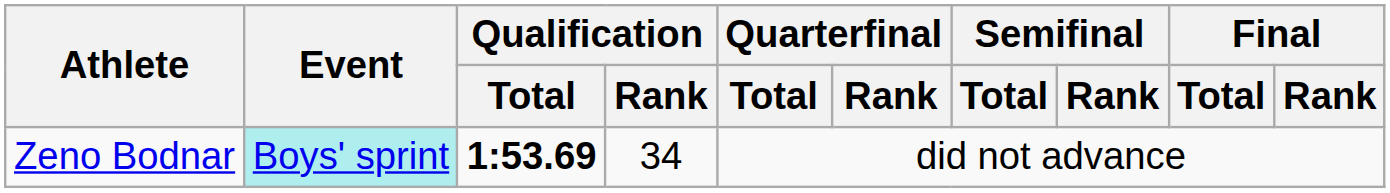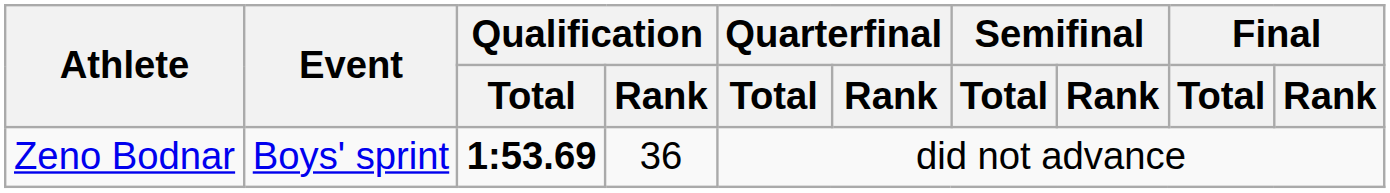Zeno Bodnar | Event: paleturquoise background -> no background
Zeno Bodnar | Qualification / Rank: 34 -> 36
